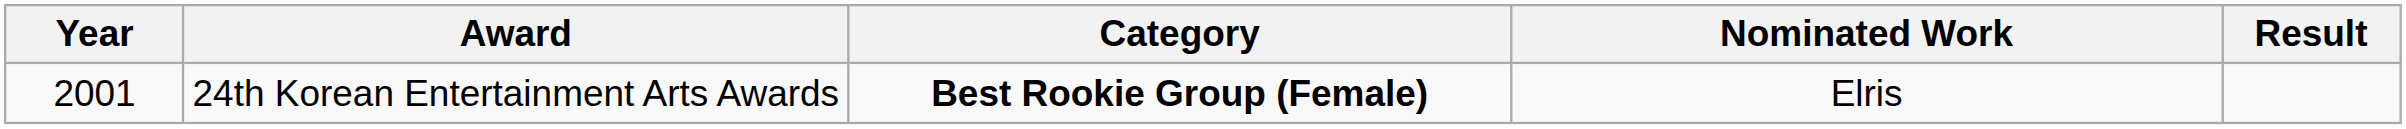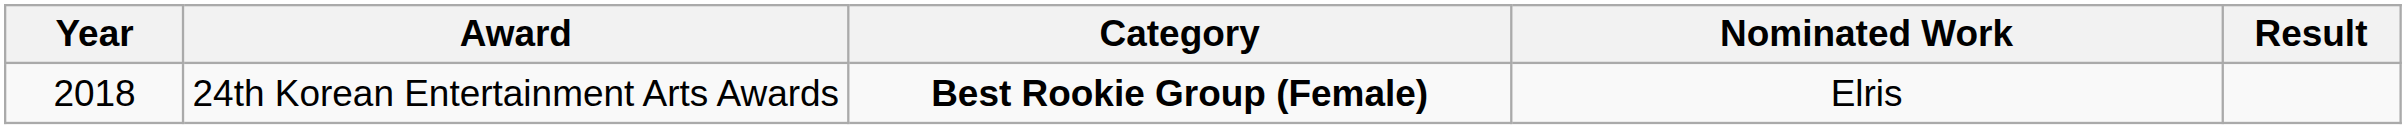24th Korean Entertainment Arts Awards | Year: 2001 -> 2018
